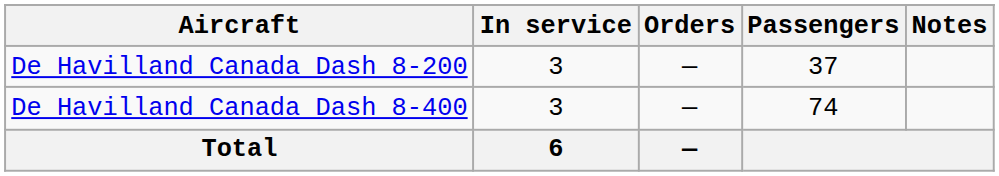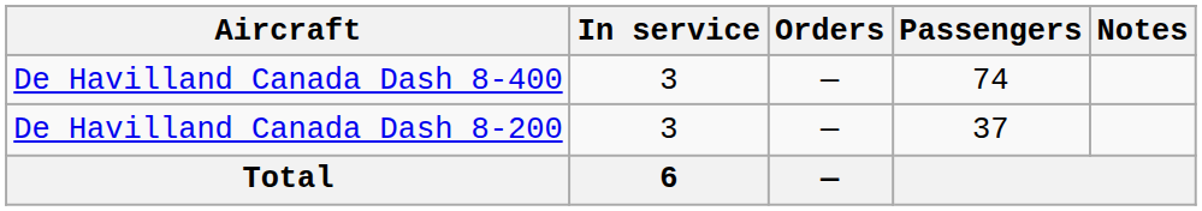rows swapped: De Havilland Canada Dash 8-200 <-> De Havilland Canada Dash 8-400
